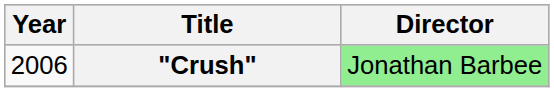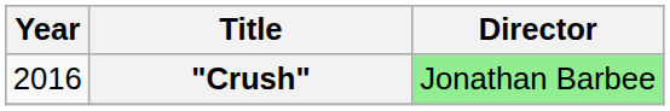"Crush" | Year: 2006 -> 2016
